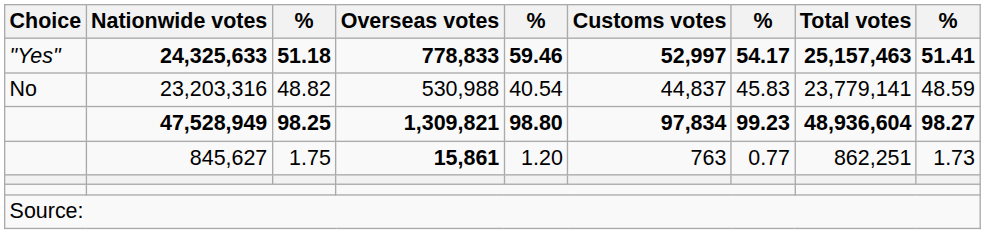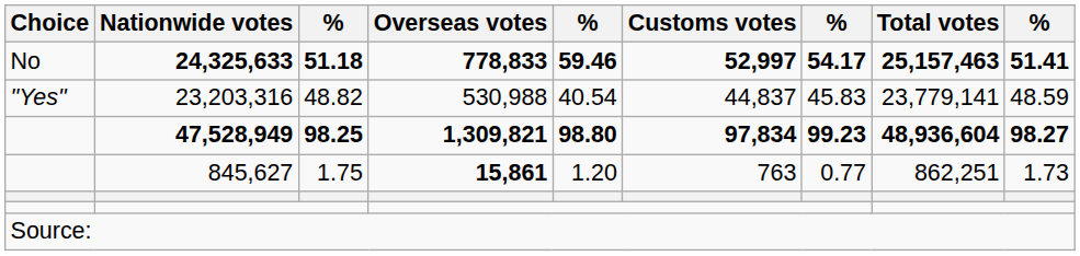24,325,633 | Choice: "Yes" -> No
23,203,316 | Choice: No -> "Yes"
